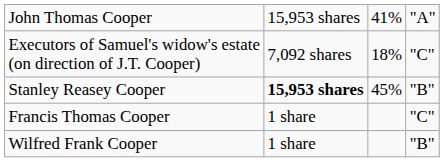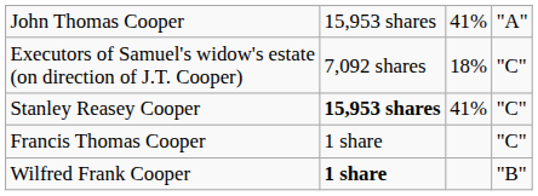Stanley Reasey Cooper | column 3: 45% -> 41%
Stanley Reasey Cooper | column 4: "B" -> "C"
Wilfred Frank Cooper | column 2: normal -> bold
